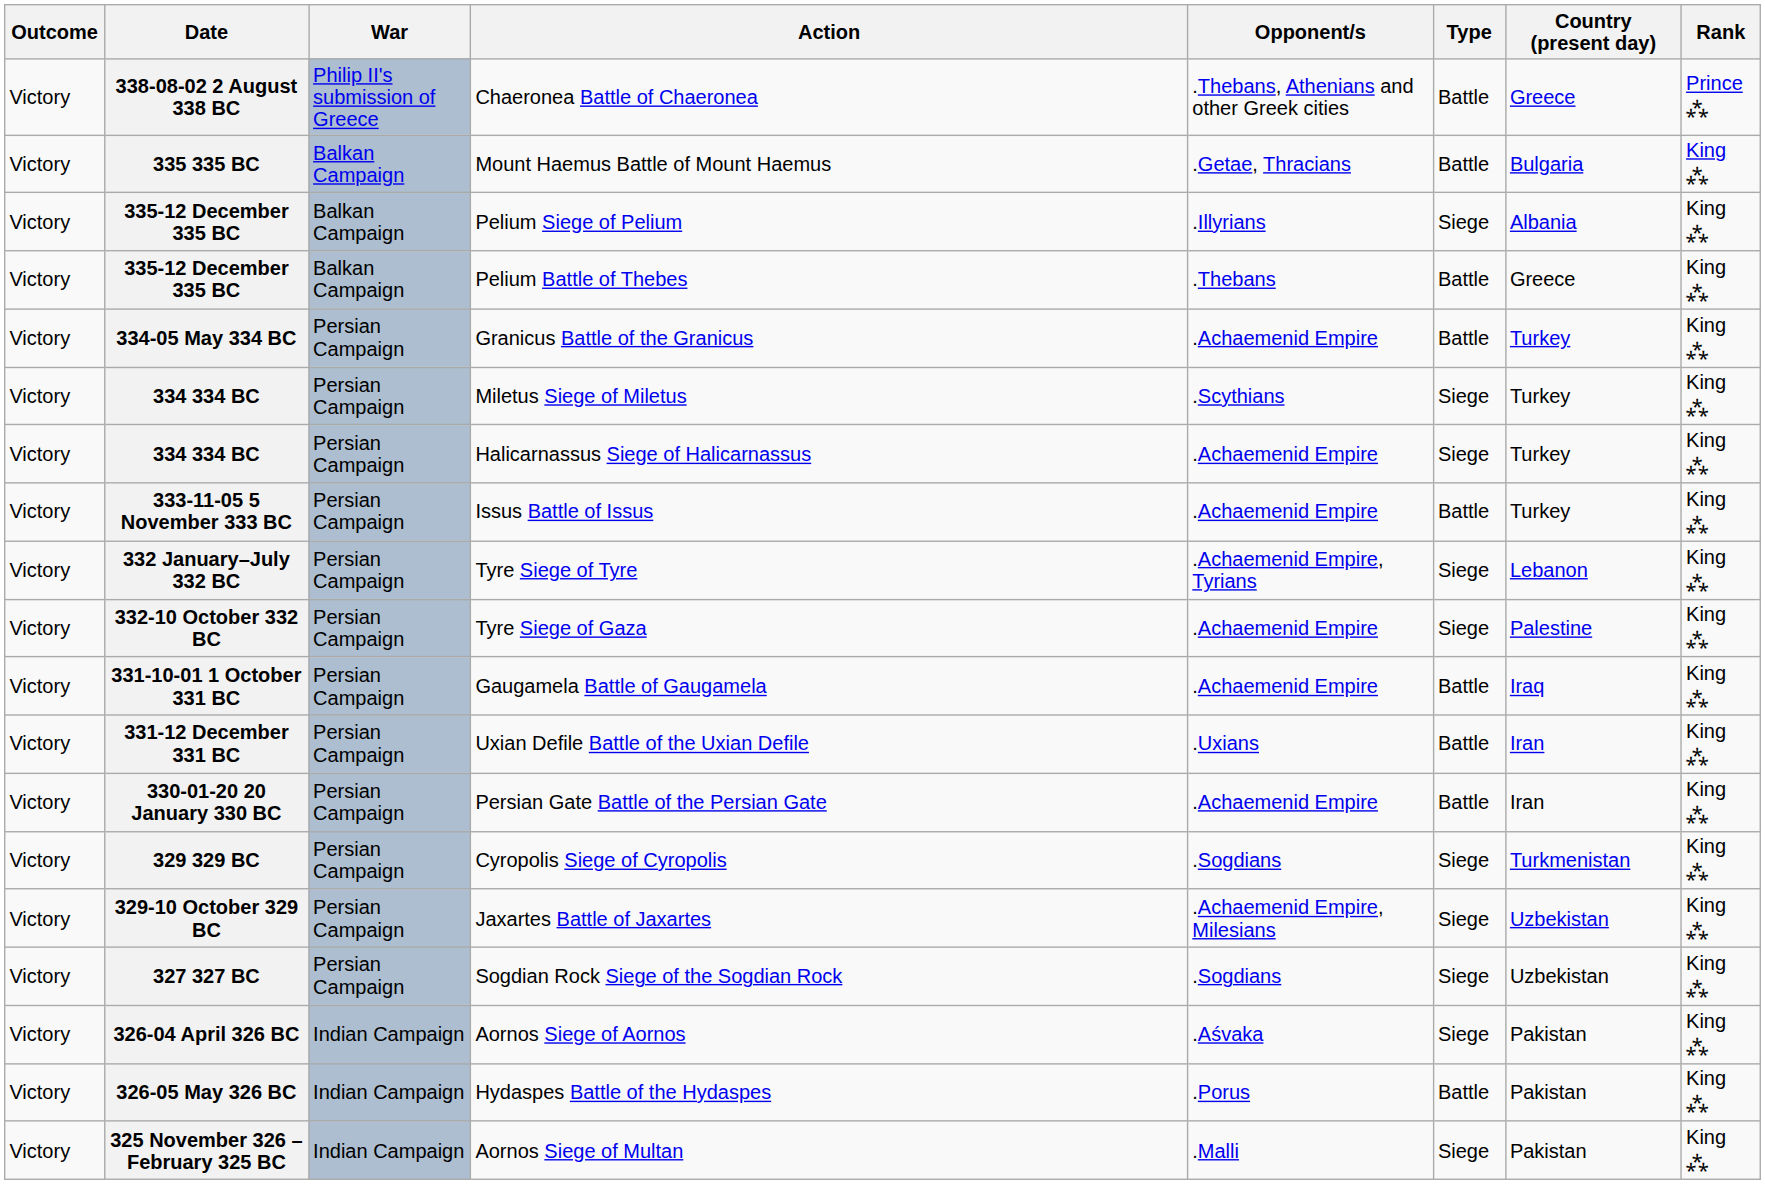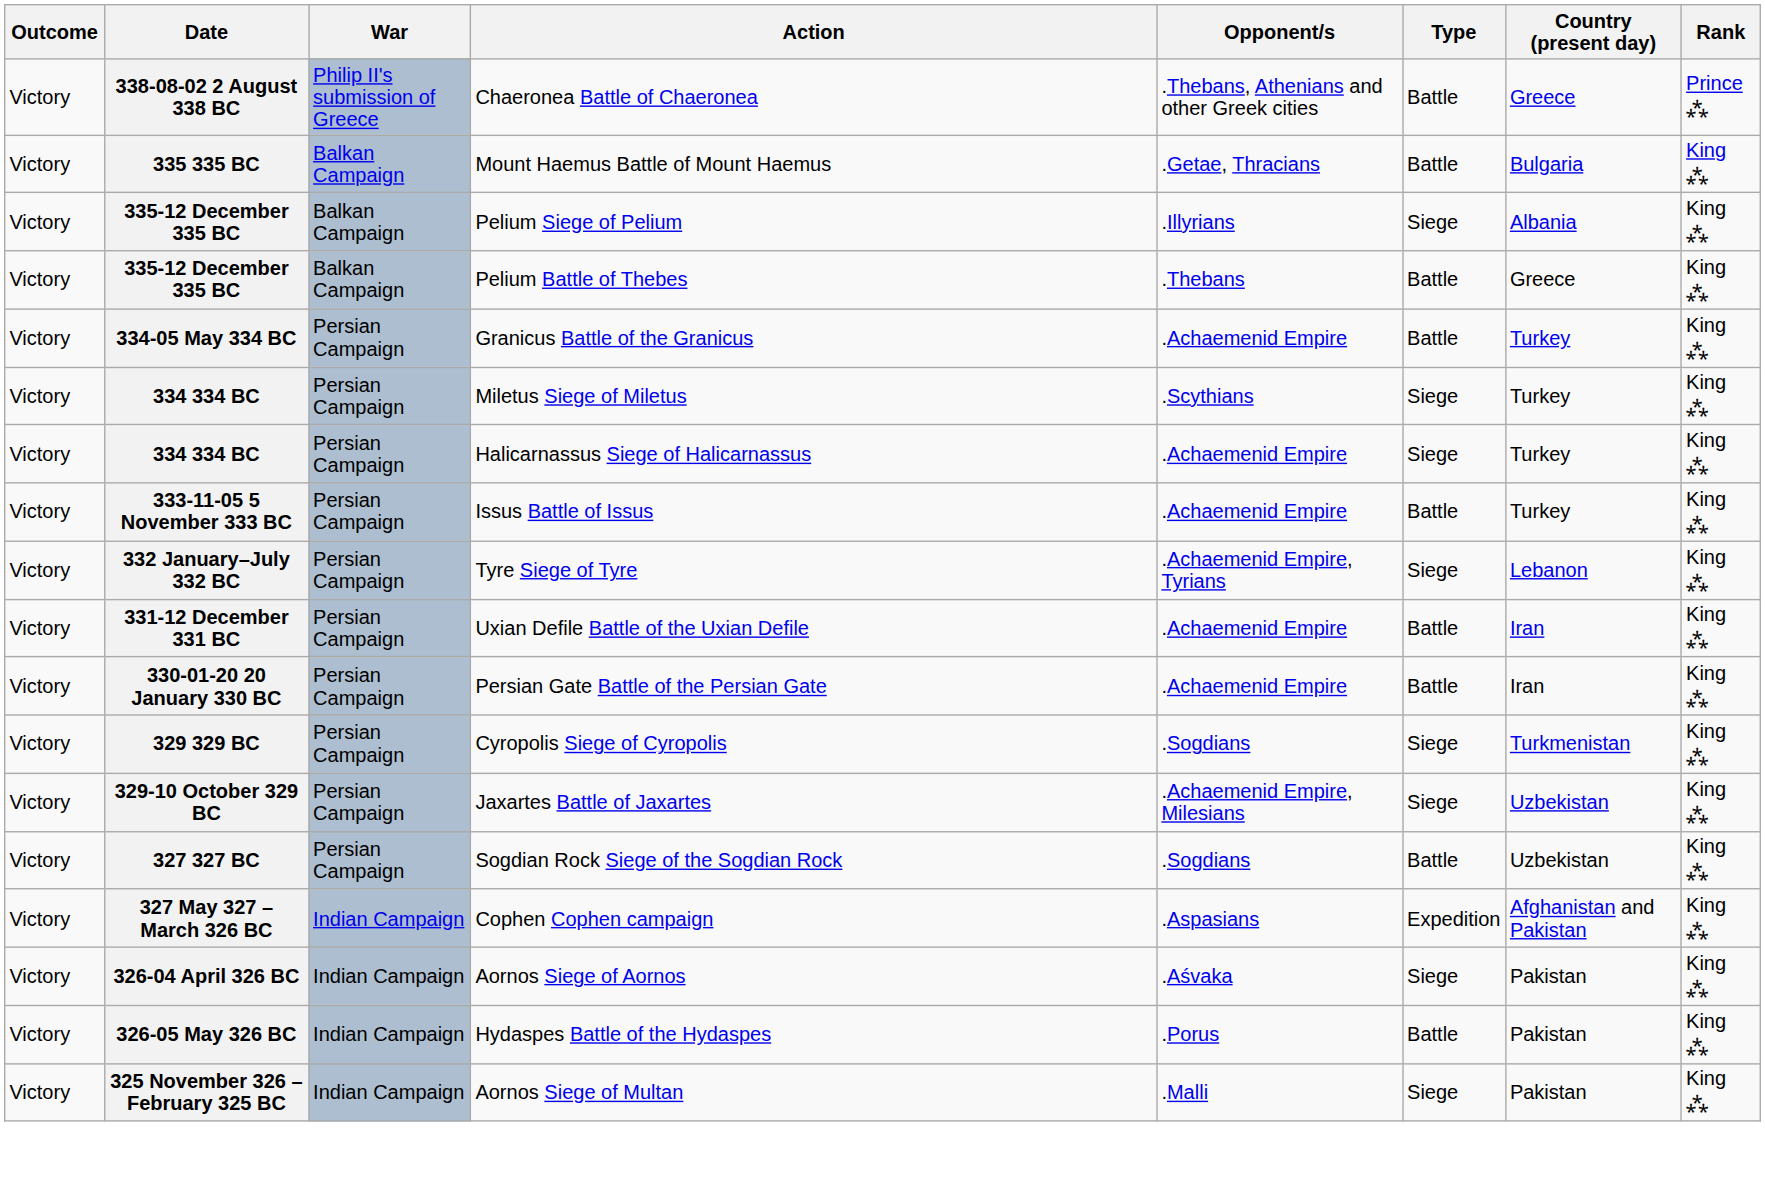- row: Victory | 332-10 October 332 BC | Persian Campaign | Tyre Siege of Gaza | .Achaemenid Empire | Siege | Palestine | King ⁂
- row: Victory | 331-10-01 1 October 331 BC | Persian Campaign | Gaugamela Battle of Gaugamela | .Achaemenid Empire | Battle | Iraq | King ⁂
331-12 December 331 BC | Opponent/s: .Uxians -> .Achaemenid Empire
327 327 BC | Type: Siege -> Battle
+ row: Victory | 327 May 327 – March 326 BC | Indian Campaign | Cophen Cophen campaign | .Aspasians | Expedition | Afghanistan and Pakistan | King ⁂
